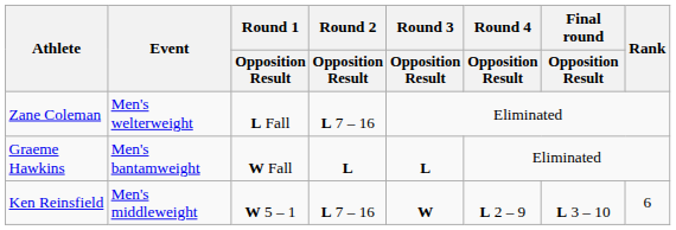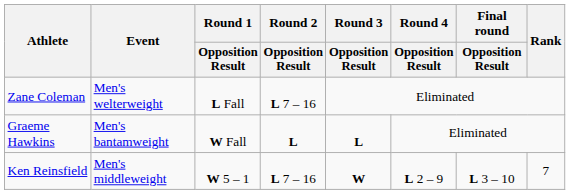Ken Reinsfield | Rank: 6 -> 7
